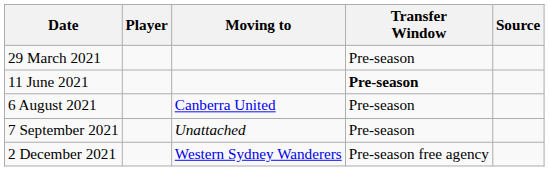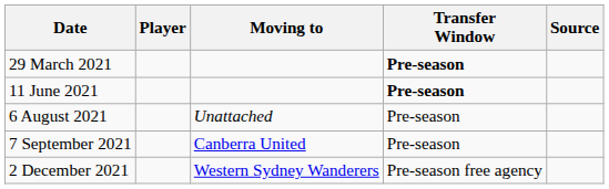29 March 2021 | Transfer Window: normal -> bold
6 August 2021 | Moving to: Canberra United -> Unattached
7 September 2021 | Moving to: Unattached -> Canberra United
